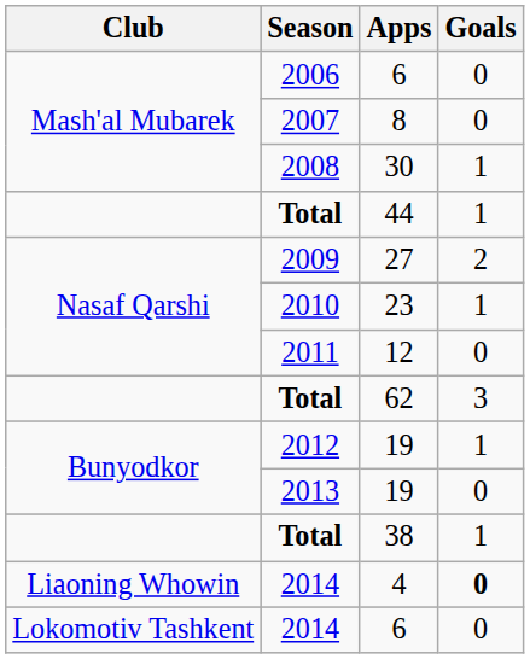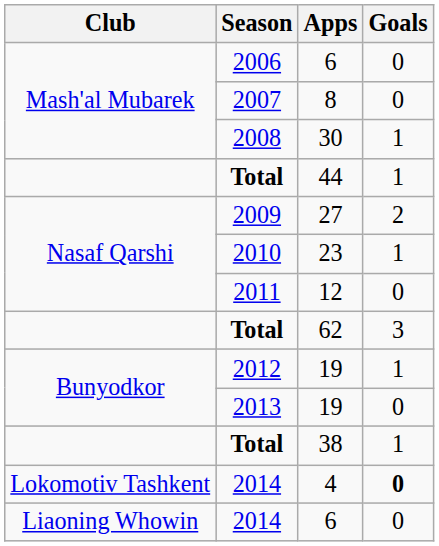4 | Club: Liaoning Whowin -> Lokomotiv Tashkent
2014 / 6 | Club: Lokomotiv Tashkent -> Liaoning Whowin
